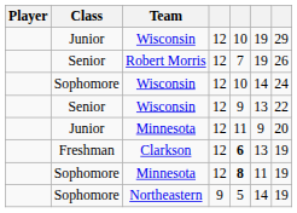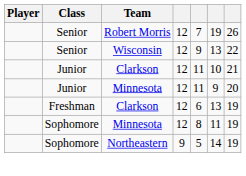- row: Junior | Wisconsin | 12 | 10 | 19 | 29
- row: Sophomore | Wisconsin | 12 | 10 | 14 | 24
+ row: Junior | Clarkson | 12 | 11 | 10 | 21
Freshman / Clarkson | column 5: bold -> normal
Sophomore / Minnesota | column 5: bold -> normal
